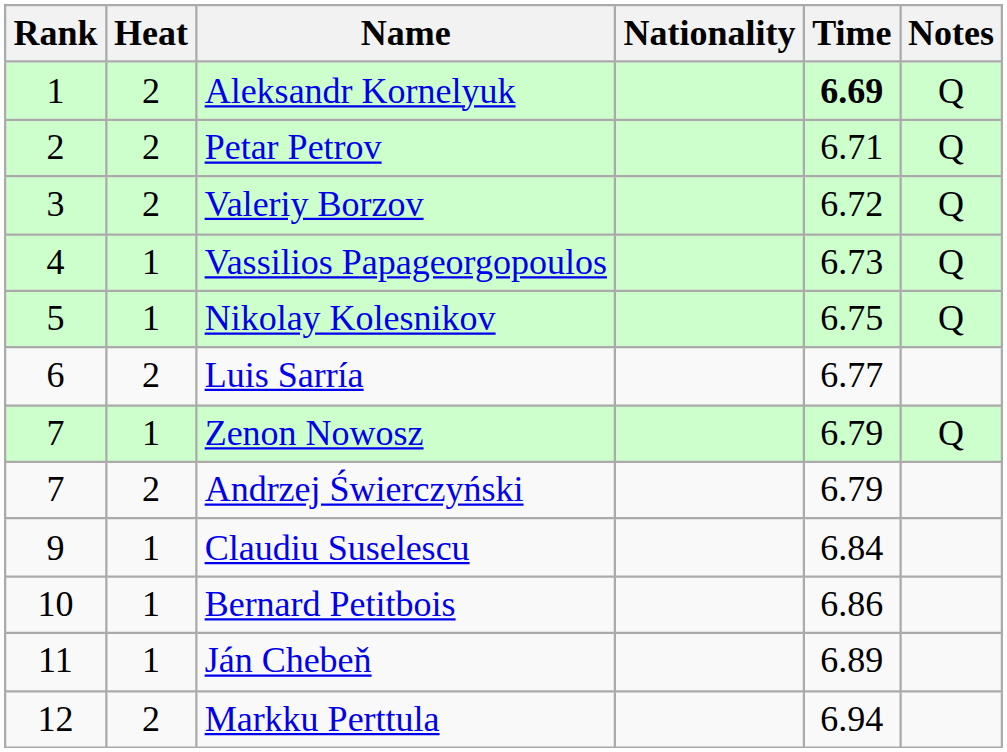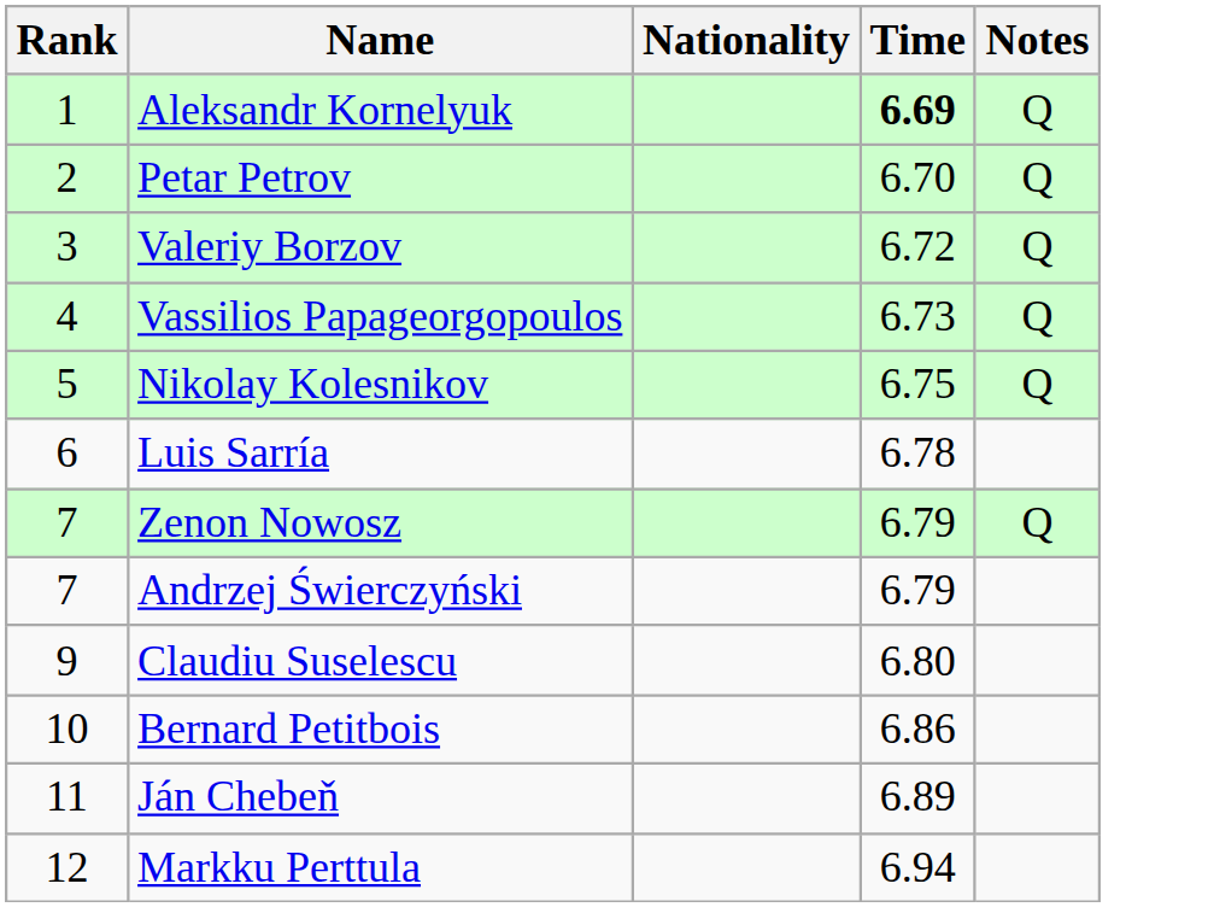- column: Heat | 2 | 2 | 2 | 1 | 1 | 2 | 1 | 2 | 1 | 1 | 1 | 2
Petar Petrov | Time: 6.71 -> 6.70
Luis Sarría | Time: 6.77 -> 6.78
Claudiu Suselescu | Time: 6.84 -> 6.80
